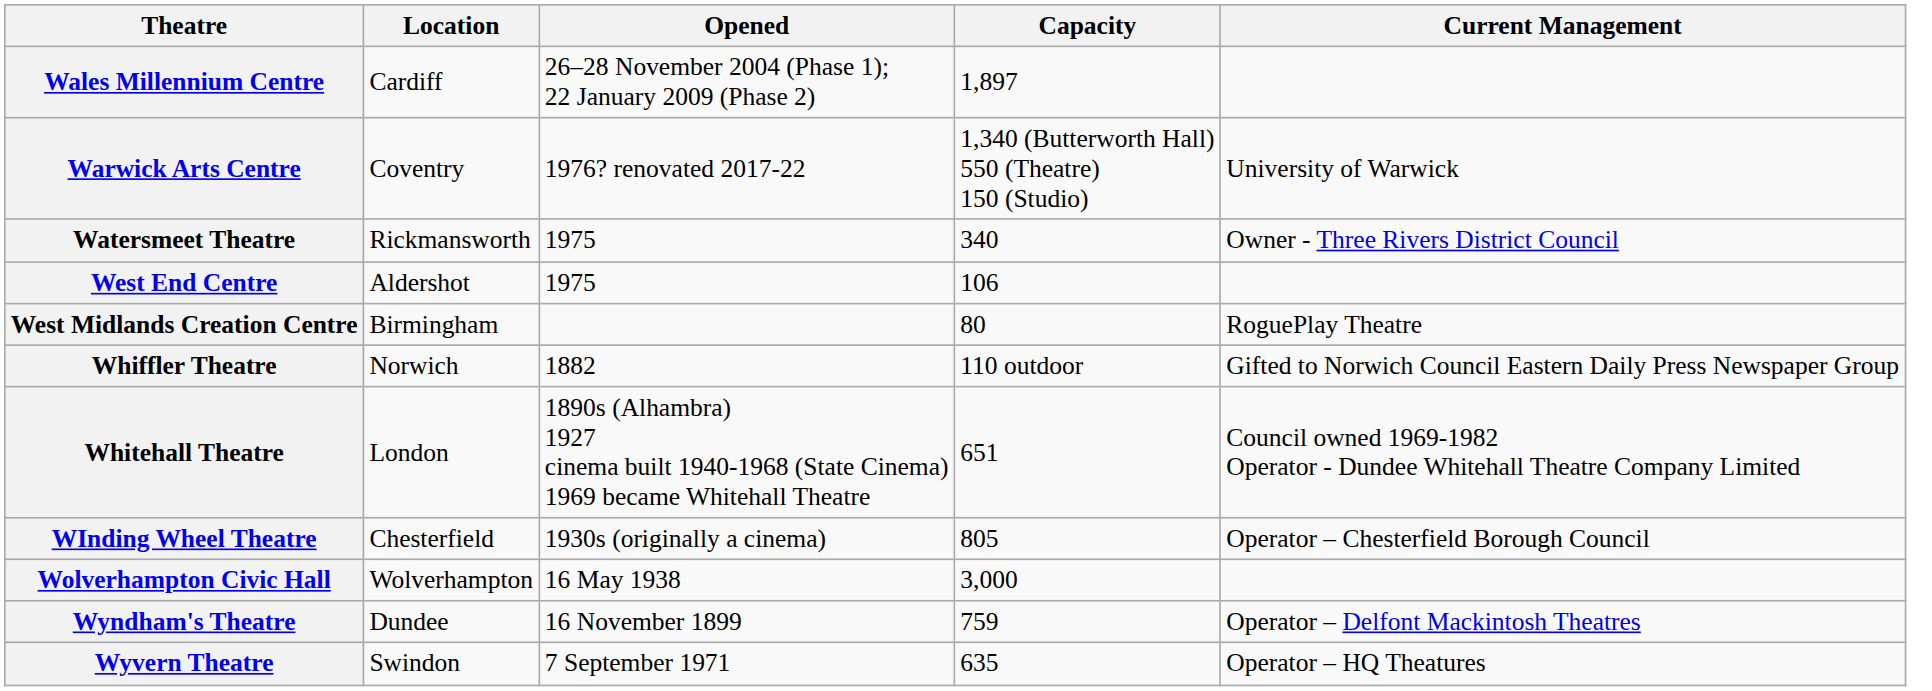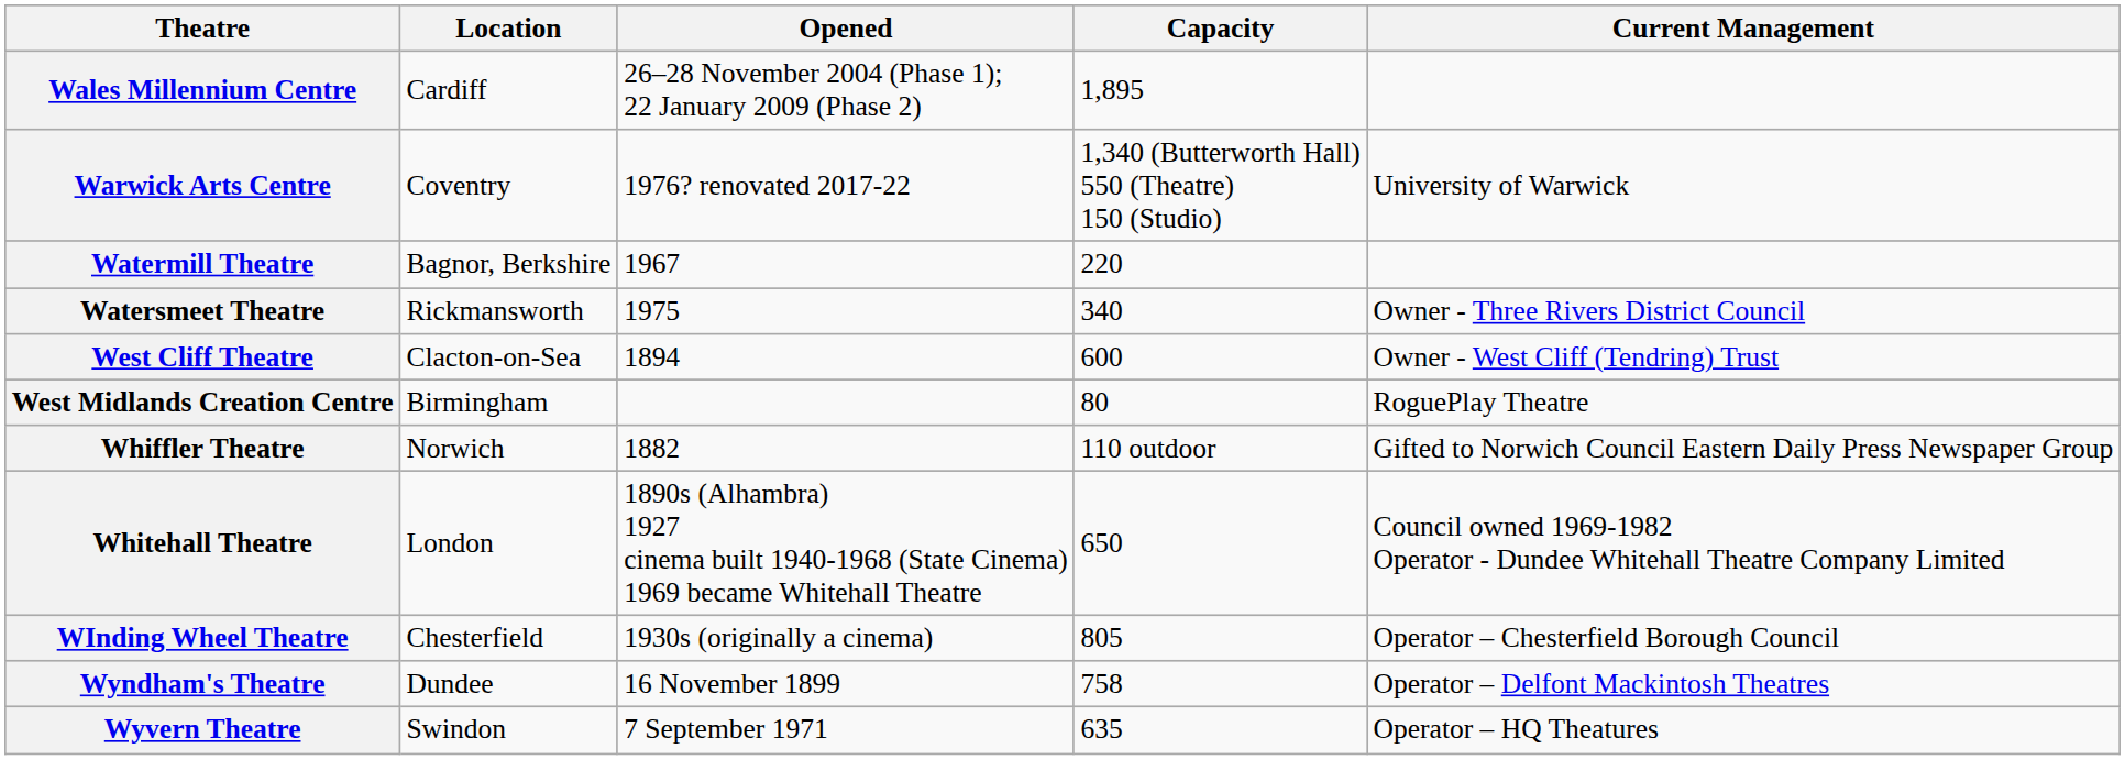Wales Millennium Centre | Capacity: 1,897 -> 1,895
+ row: Watermill Theatre | Bagnor, Berkshire | 1967 | 220
+ row: West Cliff Theatre | Clacton-on-Sea | 1894 | 600 | Owner - West Cliff (Tendring) Trust
- row: West End Centre | Aldershot | 1975 | 106
Whitehall Theatre | Capacity: 651 -> 650
- row: Wolverhampton Civic Hall | Wolverhampton | 16 May 1938 | 3,000
Wyndham's Theatre | Capacity: 759 -> 758
